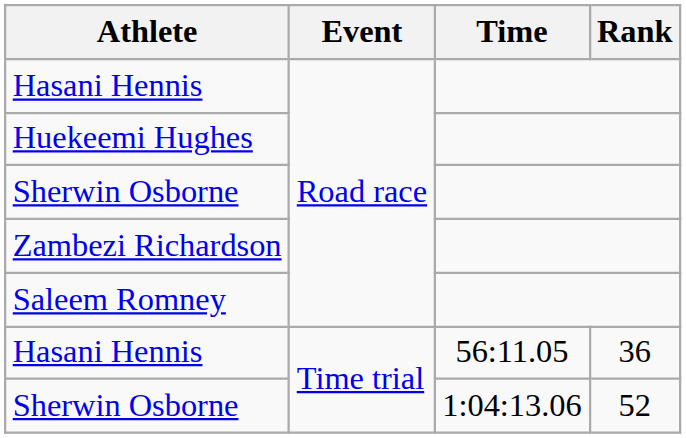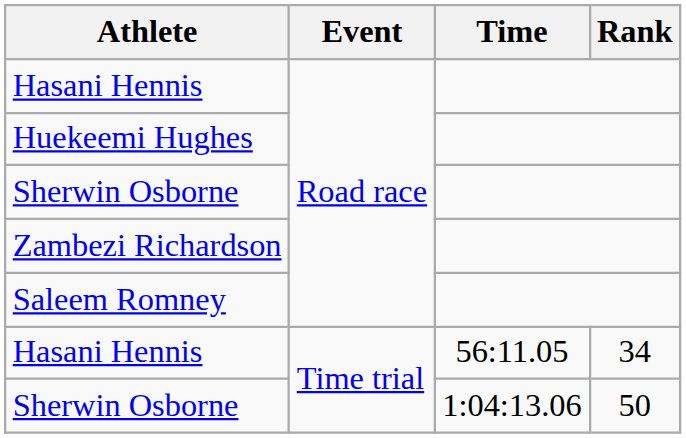Hasani Hennis / 56:11.05 | Rank: 36 -> 34
Sherwin Osborne / 1:04:13.06 | Rank: 52 -> 50
